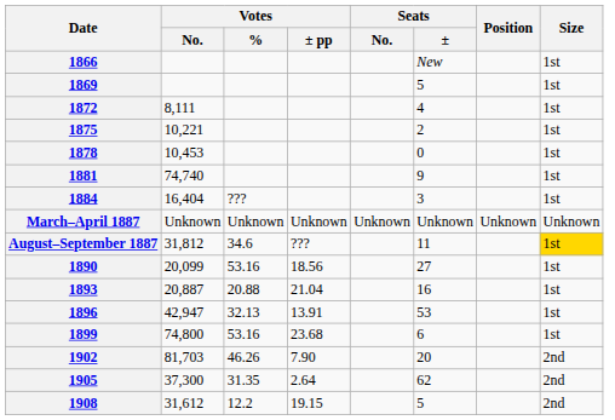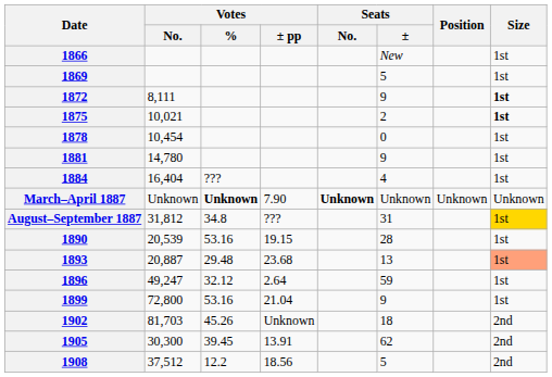1872 | Seats / ±: 4 -> 9
1872 | Size: normal -> bold
1875 | Votes / No.: 10,221 -> 10,021
1875 | Size: normal -> bold
1878 | Votes / No.: 10,453 -> 10,454
1881 | Votes / No.: 74,740 -> 14,780
1884 | Seats / ±: 3 -> 4
March–April 1887 | Votes / %: normal -> bold
March–April 1887 | Votes / ± pp: Unknown -> 7.90
March–April 1887 | Seats / No.: normal -> bold
August–September 1887 | Votes / %: 34.6 -> 34.8
August–September 1887 | Seats / ±: 11 -> 31
1890 | Votes / No.: 20,099 -> 20,539
1890 | Votes / ± pp: 18.56 -> 19.15
1890 | Seats / ±: 27 -> 28
1893 | Votes / %: 20.88 -> 29.48
1893 | Votes / ± pp: 21.04 -> 23.68
1893 | Seats / ±: 16 -> 13
1893 | Size: no background -> lightsalmon background
1896 | Votes / No.: 42,947 -> 49,247
1896 | Votes / %: 32.13 -> 32.12
1896 | Votes / ± pp: 13.91 -> 2.64
1896 | Seats / ±: 53 -> 59
1899 | Votes / No.: 74,800 -> 72,800
1899 | Votes / ± pp: 23.68 -> 21.04
1899 | Seats / ±: 6 -> 9
1902 | Votes / %: 46.26 -> 45.26
1902 | Votes / ± pp: 7.90 -> Unknown
1902 | Seats / ±: 20 -> 18
1905 | Votes / No.: 37,300 -> 30,300
1905 | Votes / %: 31.35 -> 39.45
1905 | Votes / ± pp: 2.64 -> 13.91
1908 | Votes / No.: 31,612 -> 37,512
1908 | Votes / ± pp: 19.15 -> 18.56
